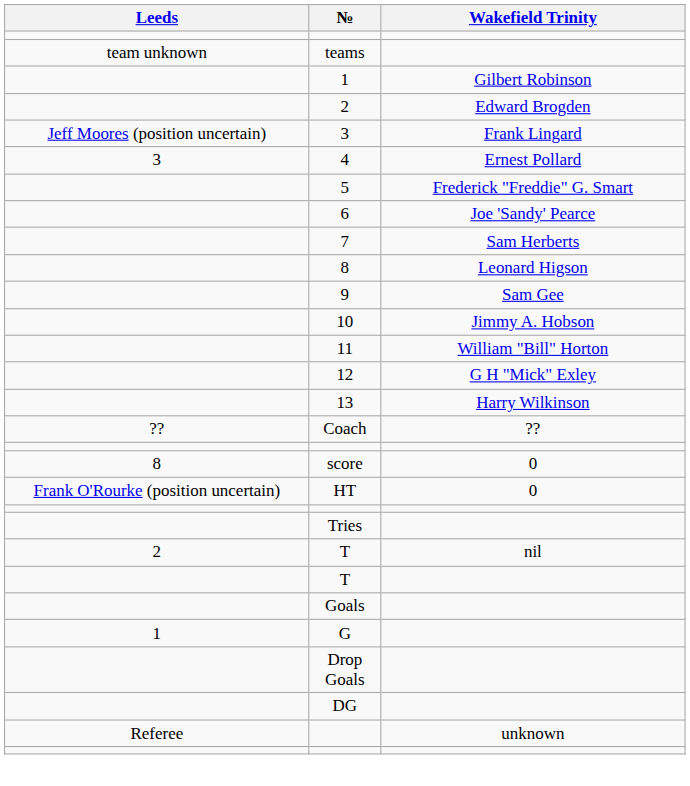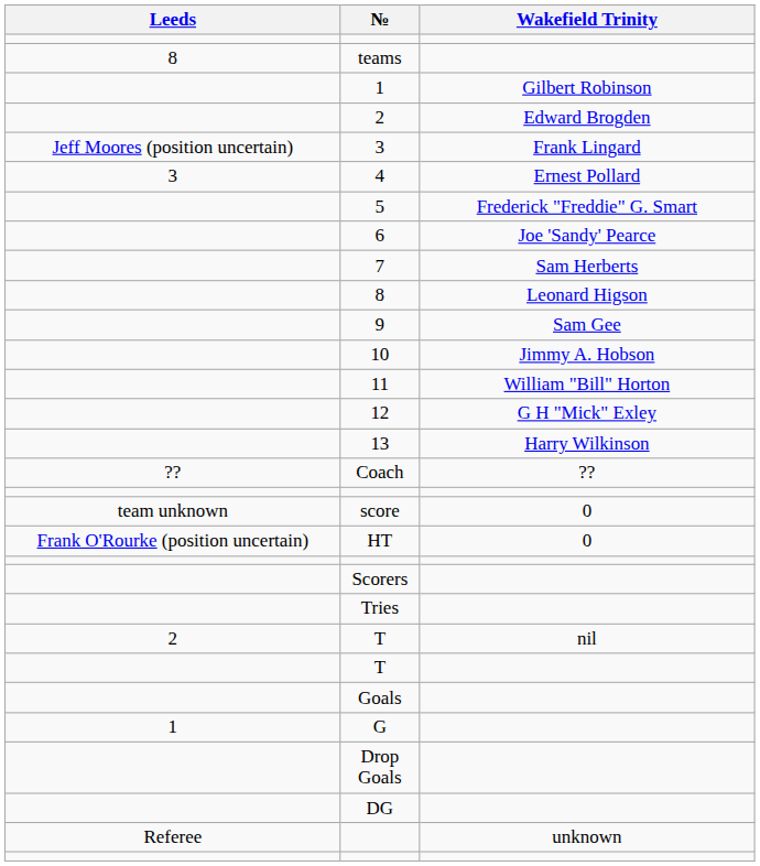teams | Leeds: team unknown -> 8
score | Leeds: 8 -> team unknown
+ row: Scorers
